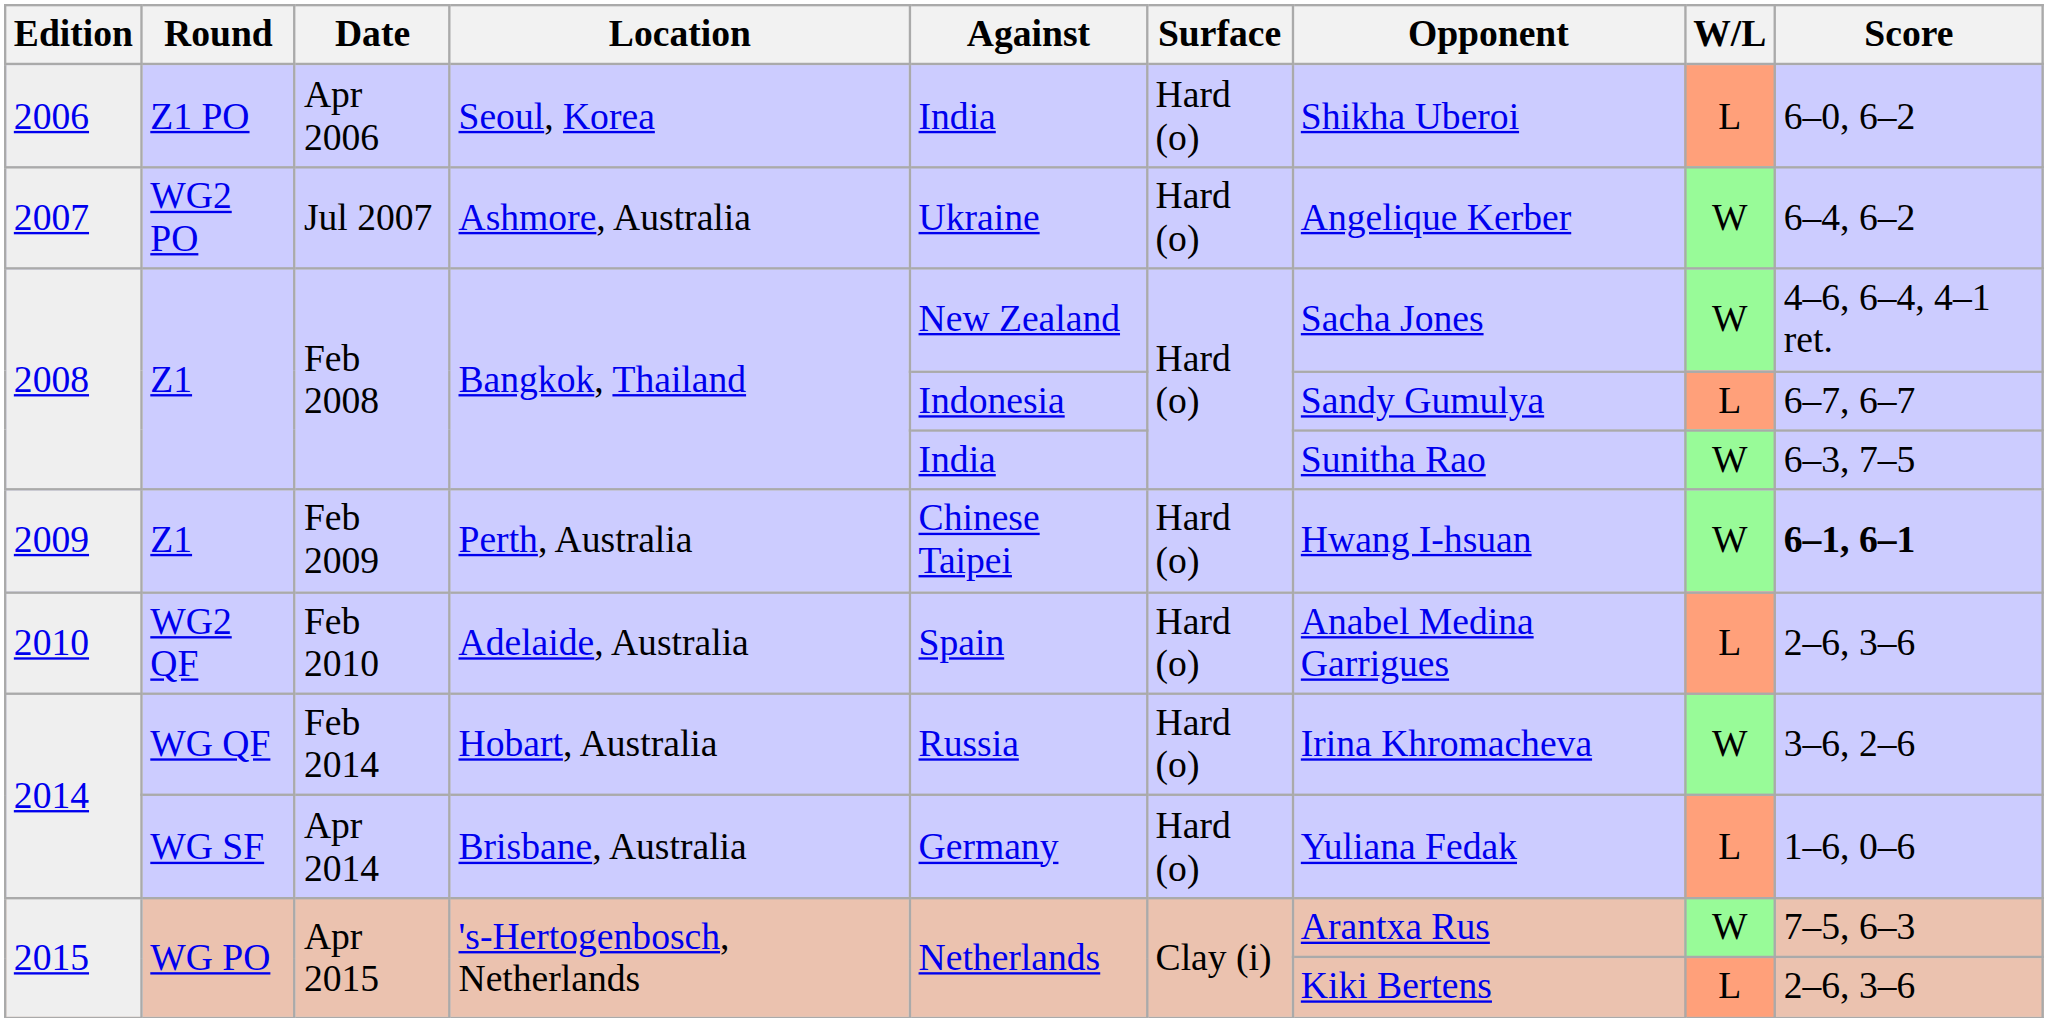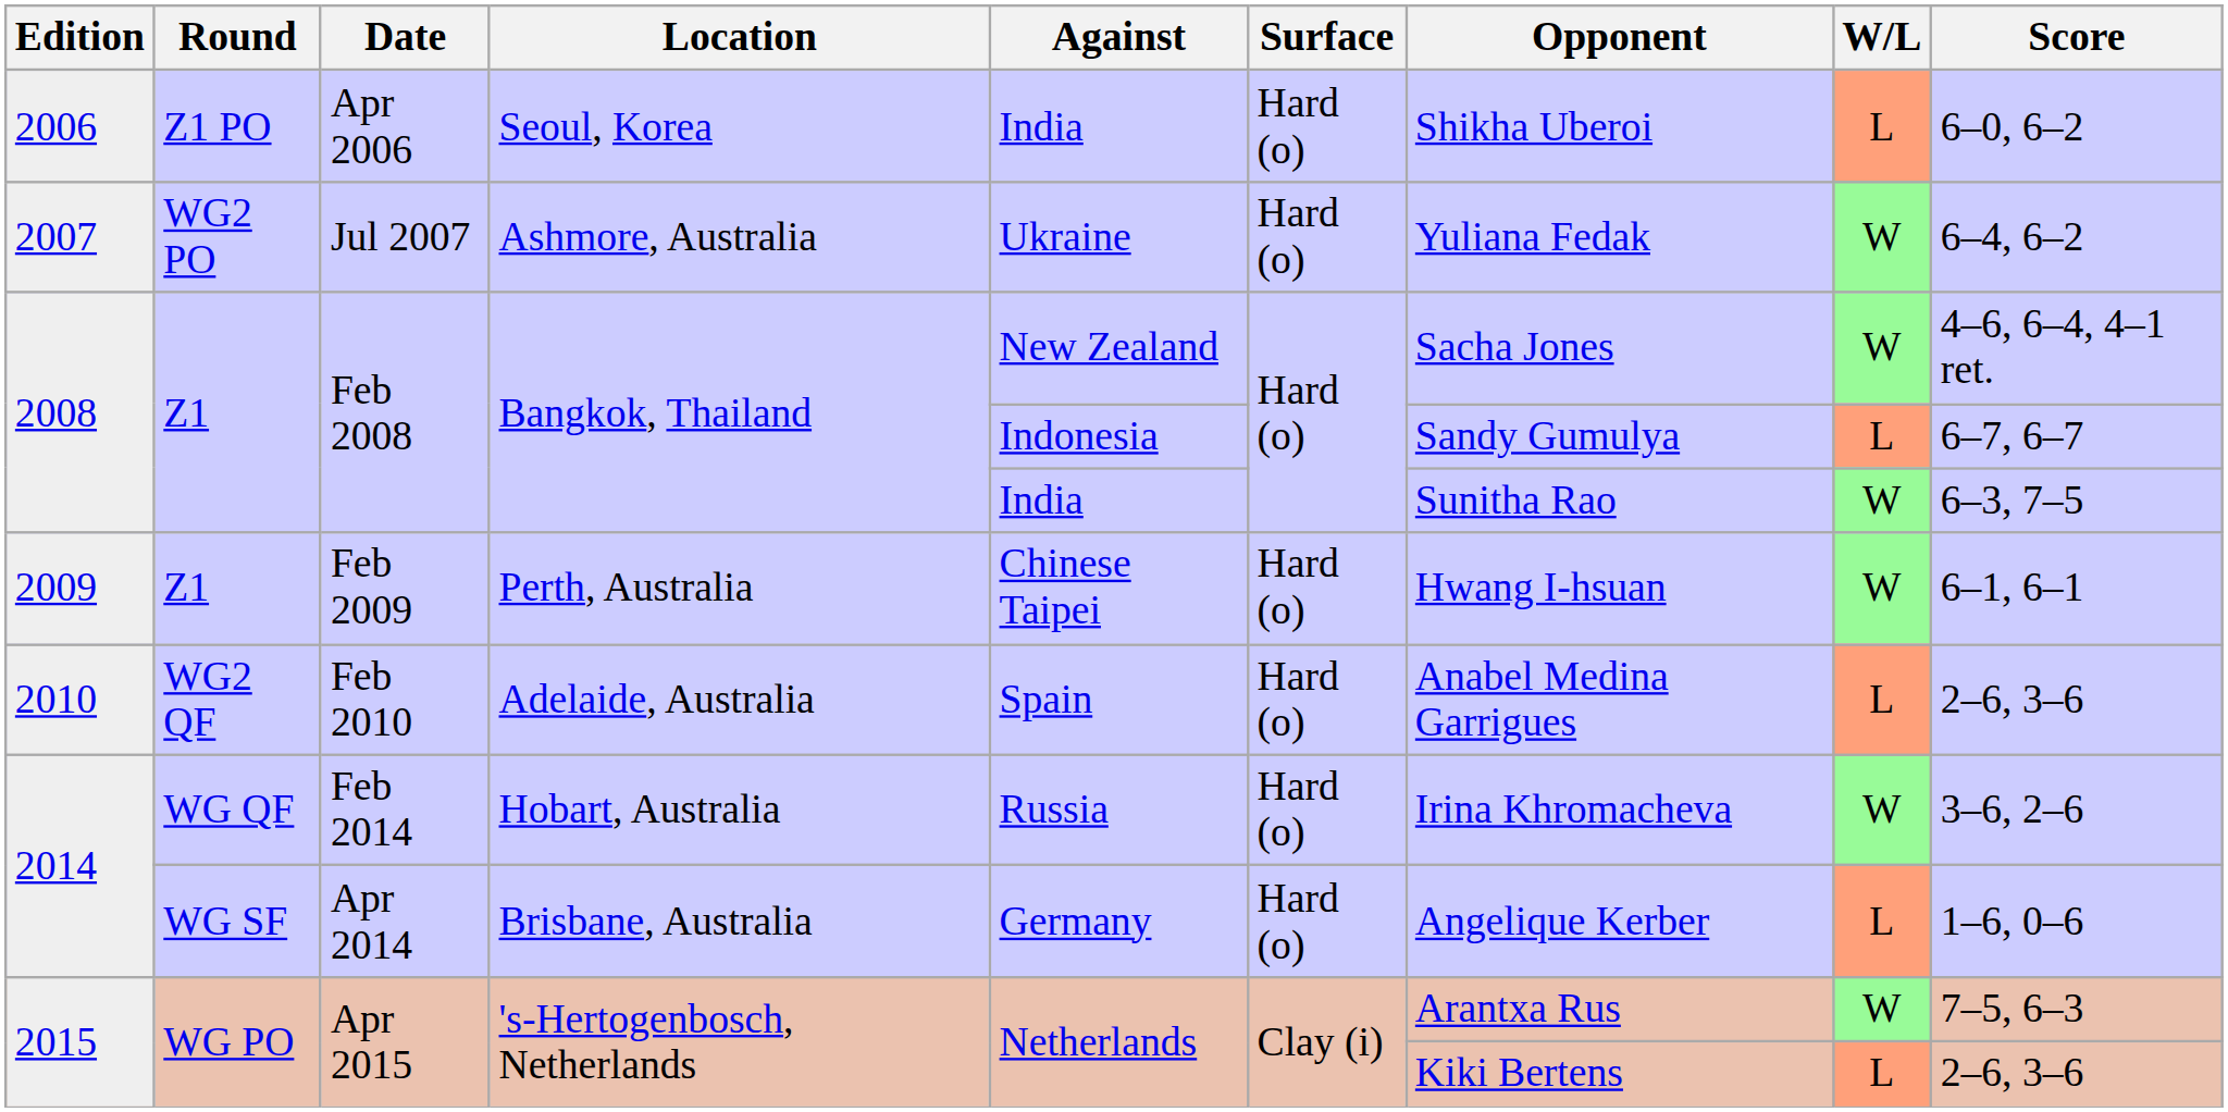Jul 2007 | Opponent: Angelique Kerber -> Yuliana Fedak
Feb 2009 | Score: bold -> normal
Apr 2014 | Opponent: Yuliana Fedak -> Angelique Kerber
